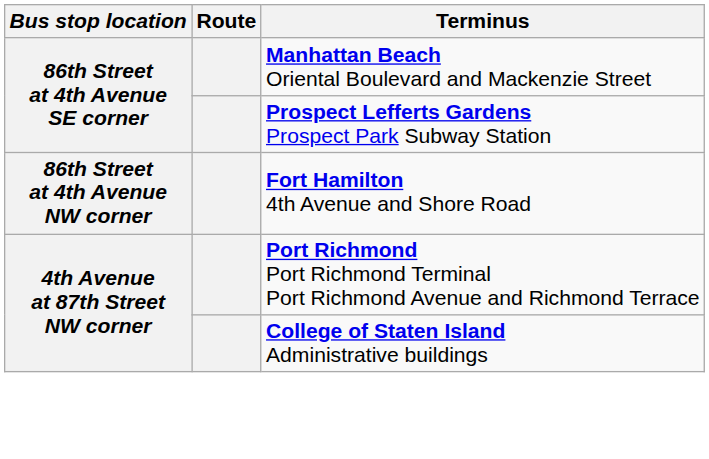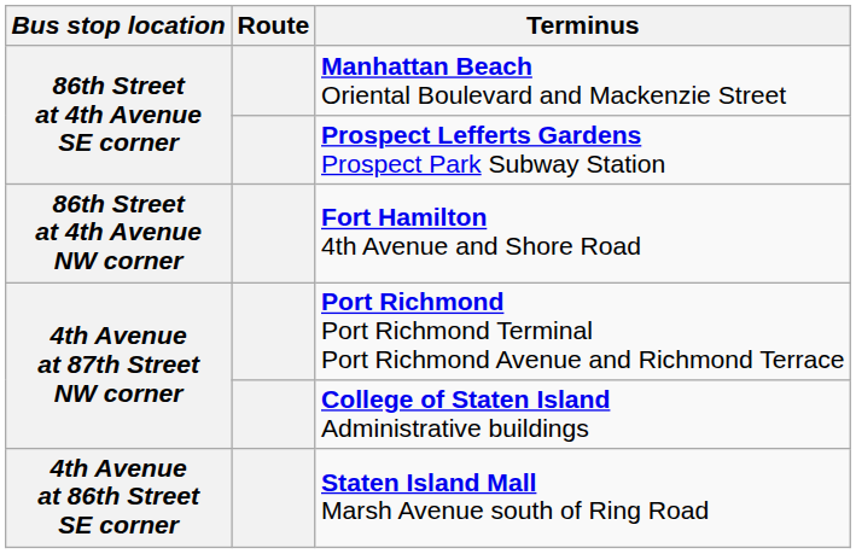+ row: 4th Avenue at 86th Street SE corner | Staten Island Mall Marsh Avenue south of Ring Road
